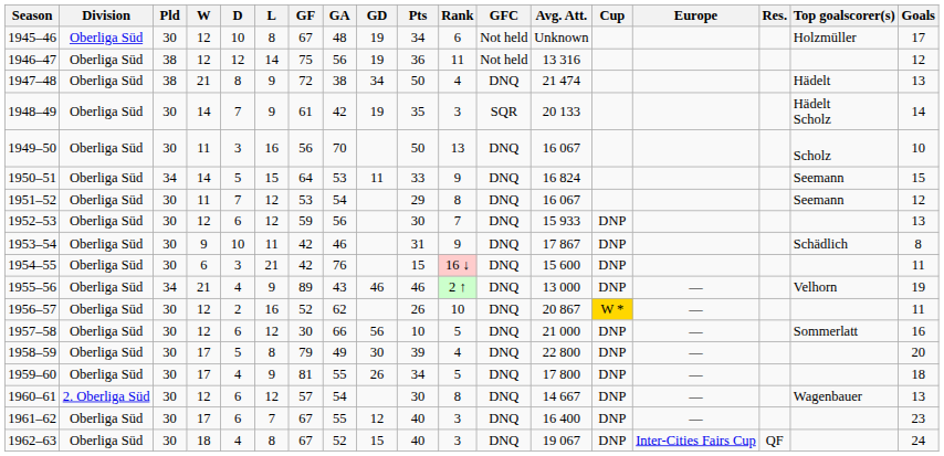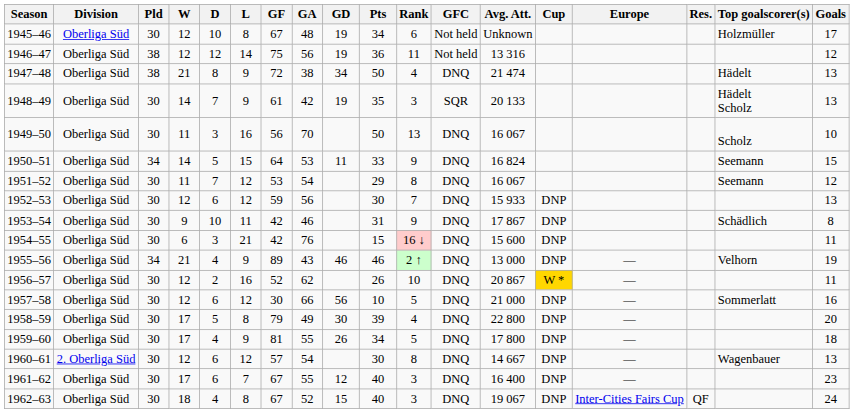1948–49 | Goals: 14 -> 13
